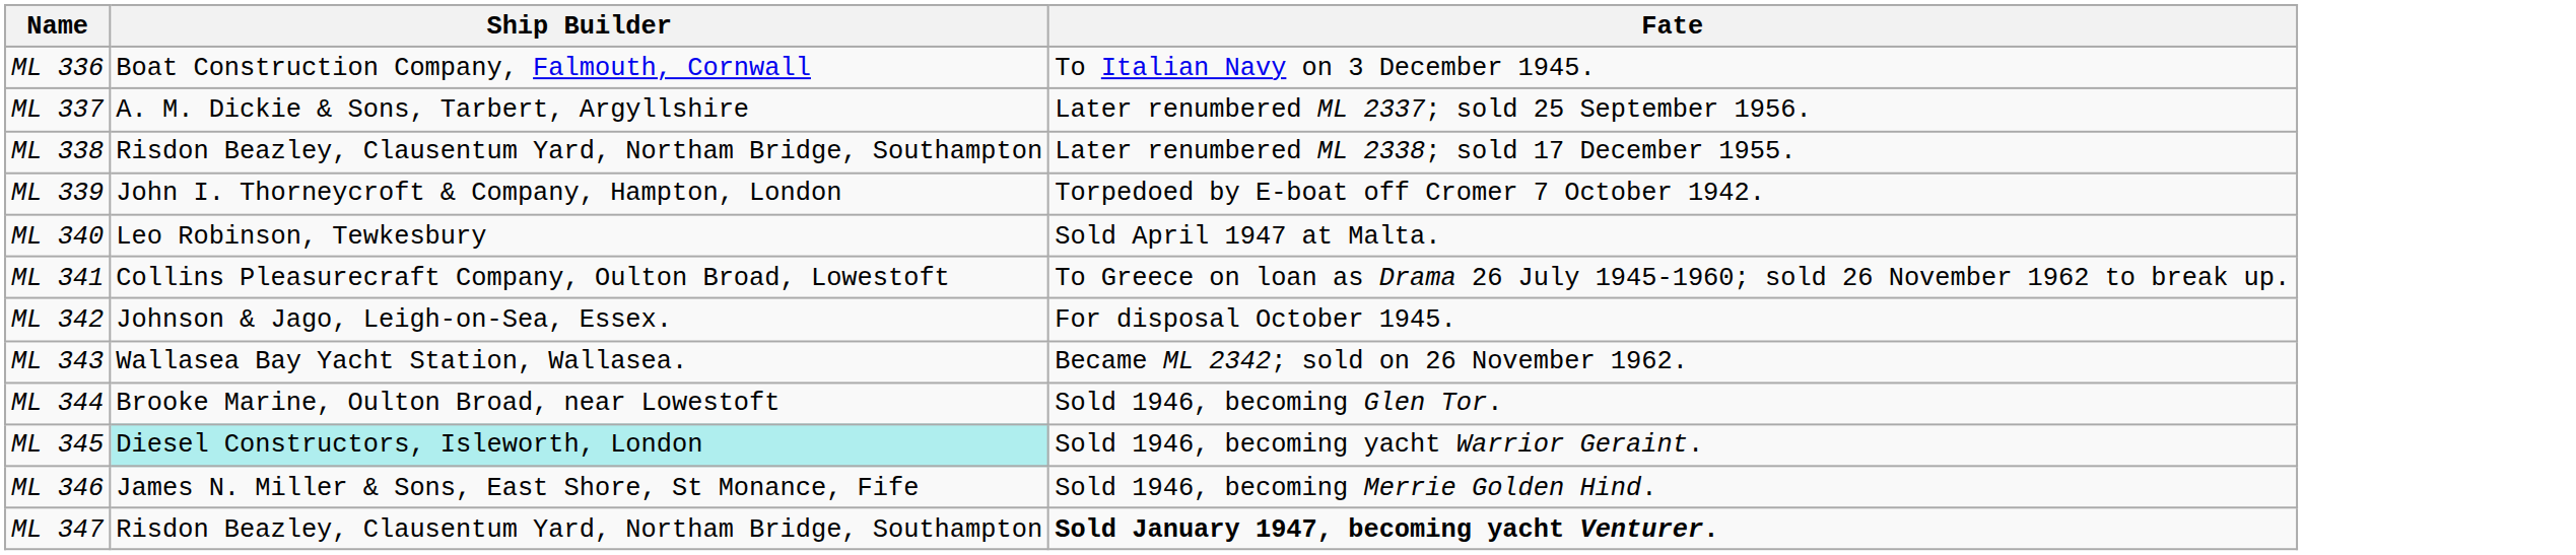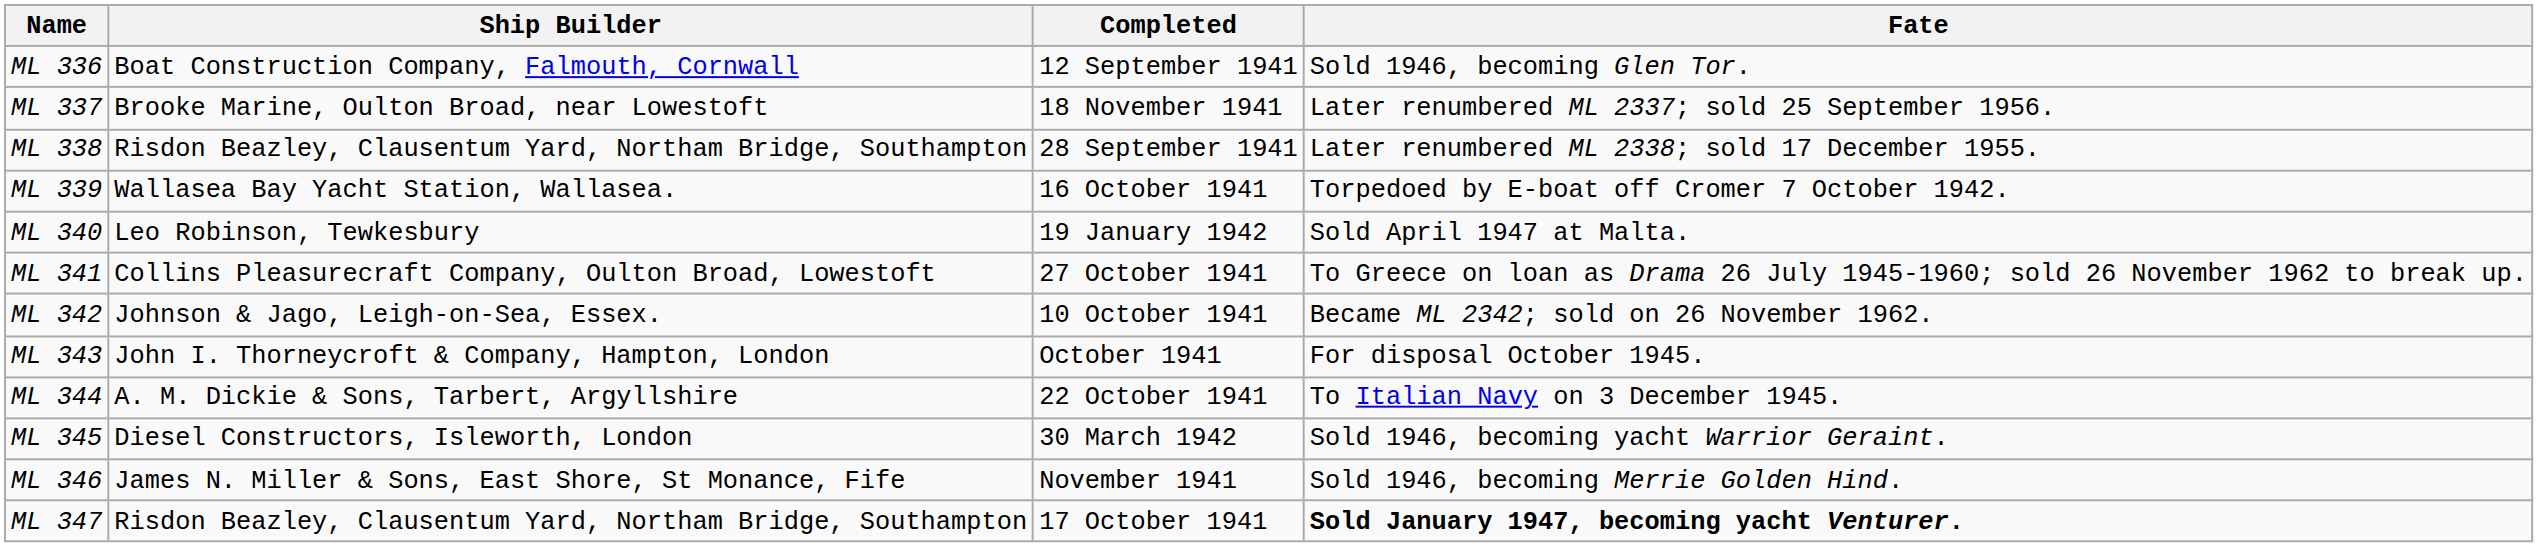+ column: Completed | 12 September 1941 | 18 November 1941 | 28 September 1941 | 16 October 1941 | 19 January 1942 | 27 October 1941 | 10 October 1941 | October 1941 | 22 October 1941 | 30 March 1942 | November 1941 | 17 October 1941
ML 336 | Fate: To Italian Navy on 3 December 1945. -> Sold 1946, becoming Glen Tor.
ML 337 | Ship Builder: A. M. Dickie & Sons, Tarbert, Argyllshire -> Brooke Marine, Oulton Broad, near Lowestoft
ML 339 | Ship Builder: John I. Thorneycroft & Company, Hampton, London -> Wallasea Bay Yacht Station, Wallasea.
ML 342 | Fate: For disposal October 1945. -> Became ML 2342; sold on 26 November 1962.
ML 343 | Ship Builder: Wallasea Bay Yacht Station, Wallasea. -> John I. Thorneycroft & Company, Hampton, London
ML 343 | Fate: Became ML 2342; sold on 26 November 1962. -> For disposal October 1945.
ML 344 | Ship Builder: Brooke Marine, Oulton Broad, near Lowestoft -> A. M. Dickie & Sons, Tarbert, Argyllshire
ML 344 | Fate: Sold 1946, becoming Glen Tor. -> To Italian Navy on 3 December 1945.
ML 345 | Ship Builder: paleturquoise background -> no background
